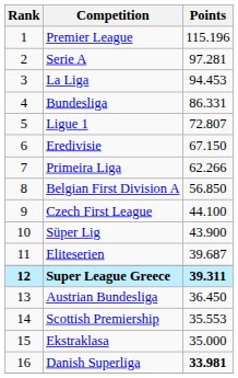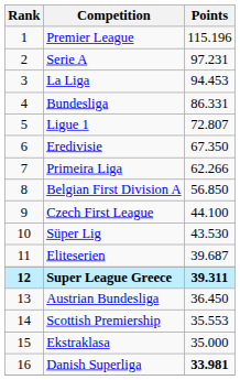Serie A | Points: 97.281 -> 97.231
Eredivisie | Points: 67.150 -> 67.350
Süper Lig | Points: 43.900 -> 43.530
